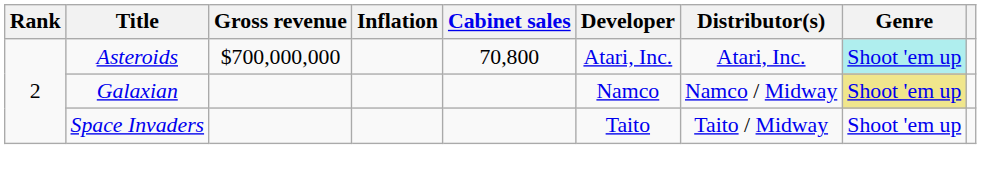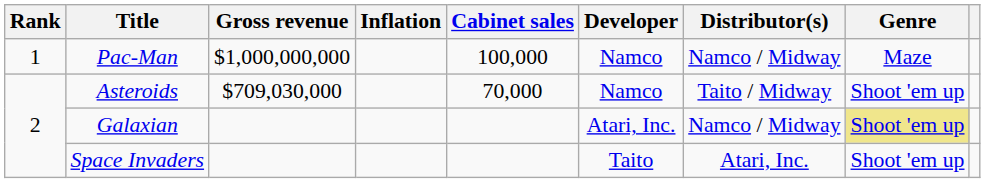+ row: 1 | Pac-Man | $1,000,000,000 | 100,000 | Namco | Namco / Midway | Maze
Asteroids | Gross revenue: $700,000,000 -> $709,030,000
Asteroids | Cabinet sales: 70,800 -> 70,000
Asteroids | Developer: Atari, Inc. -> Namco
Asteroids | Distributor(s): Atari, Inc. -> Taito / Midway
Asteroids | Genre: paleturquoise background -> no background
Galaxian | Developer: Namco -> Atari, Inc.
Space Invaders | Distributor(s): Taito / Midway -> Atari, Inc.
